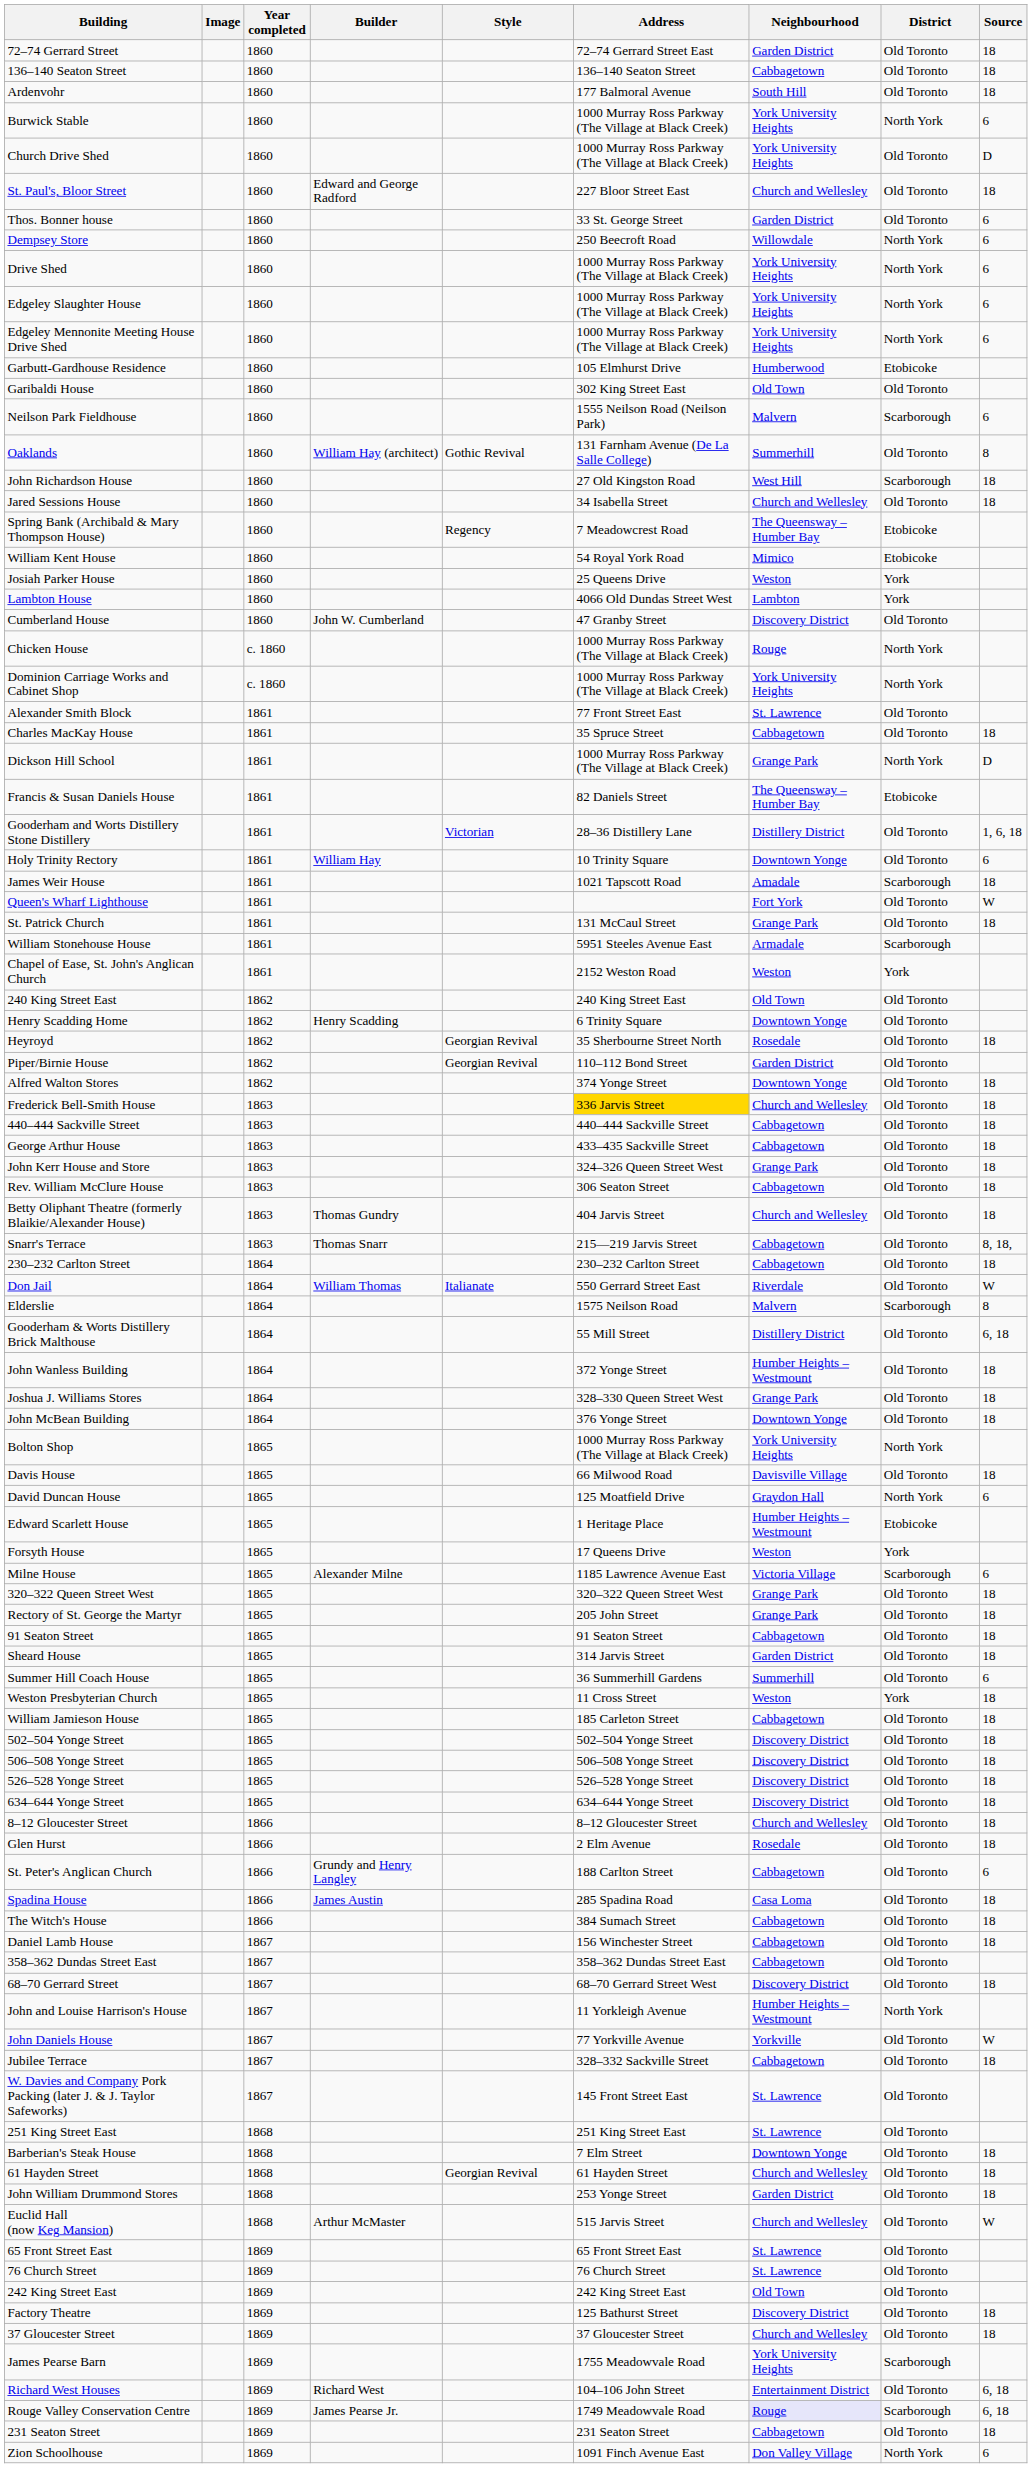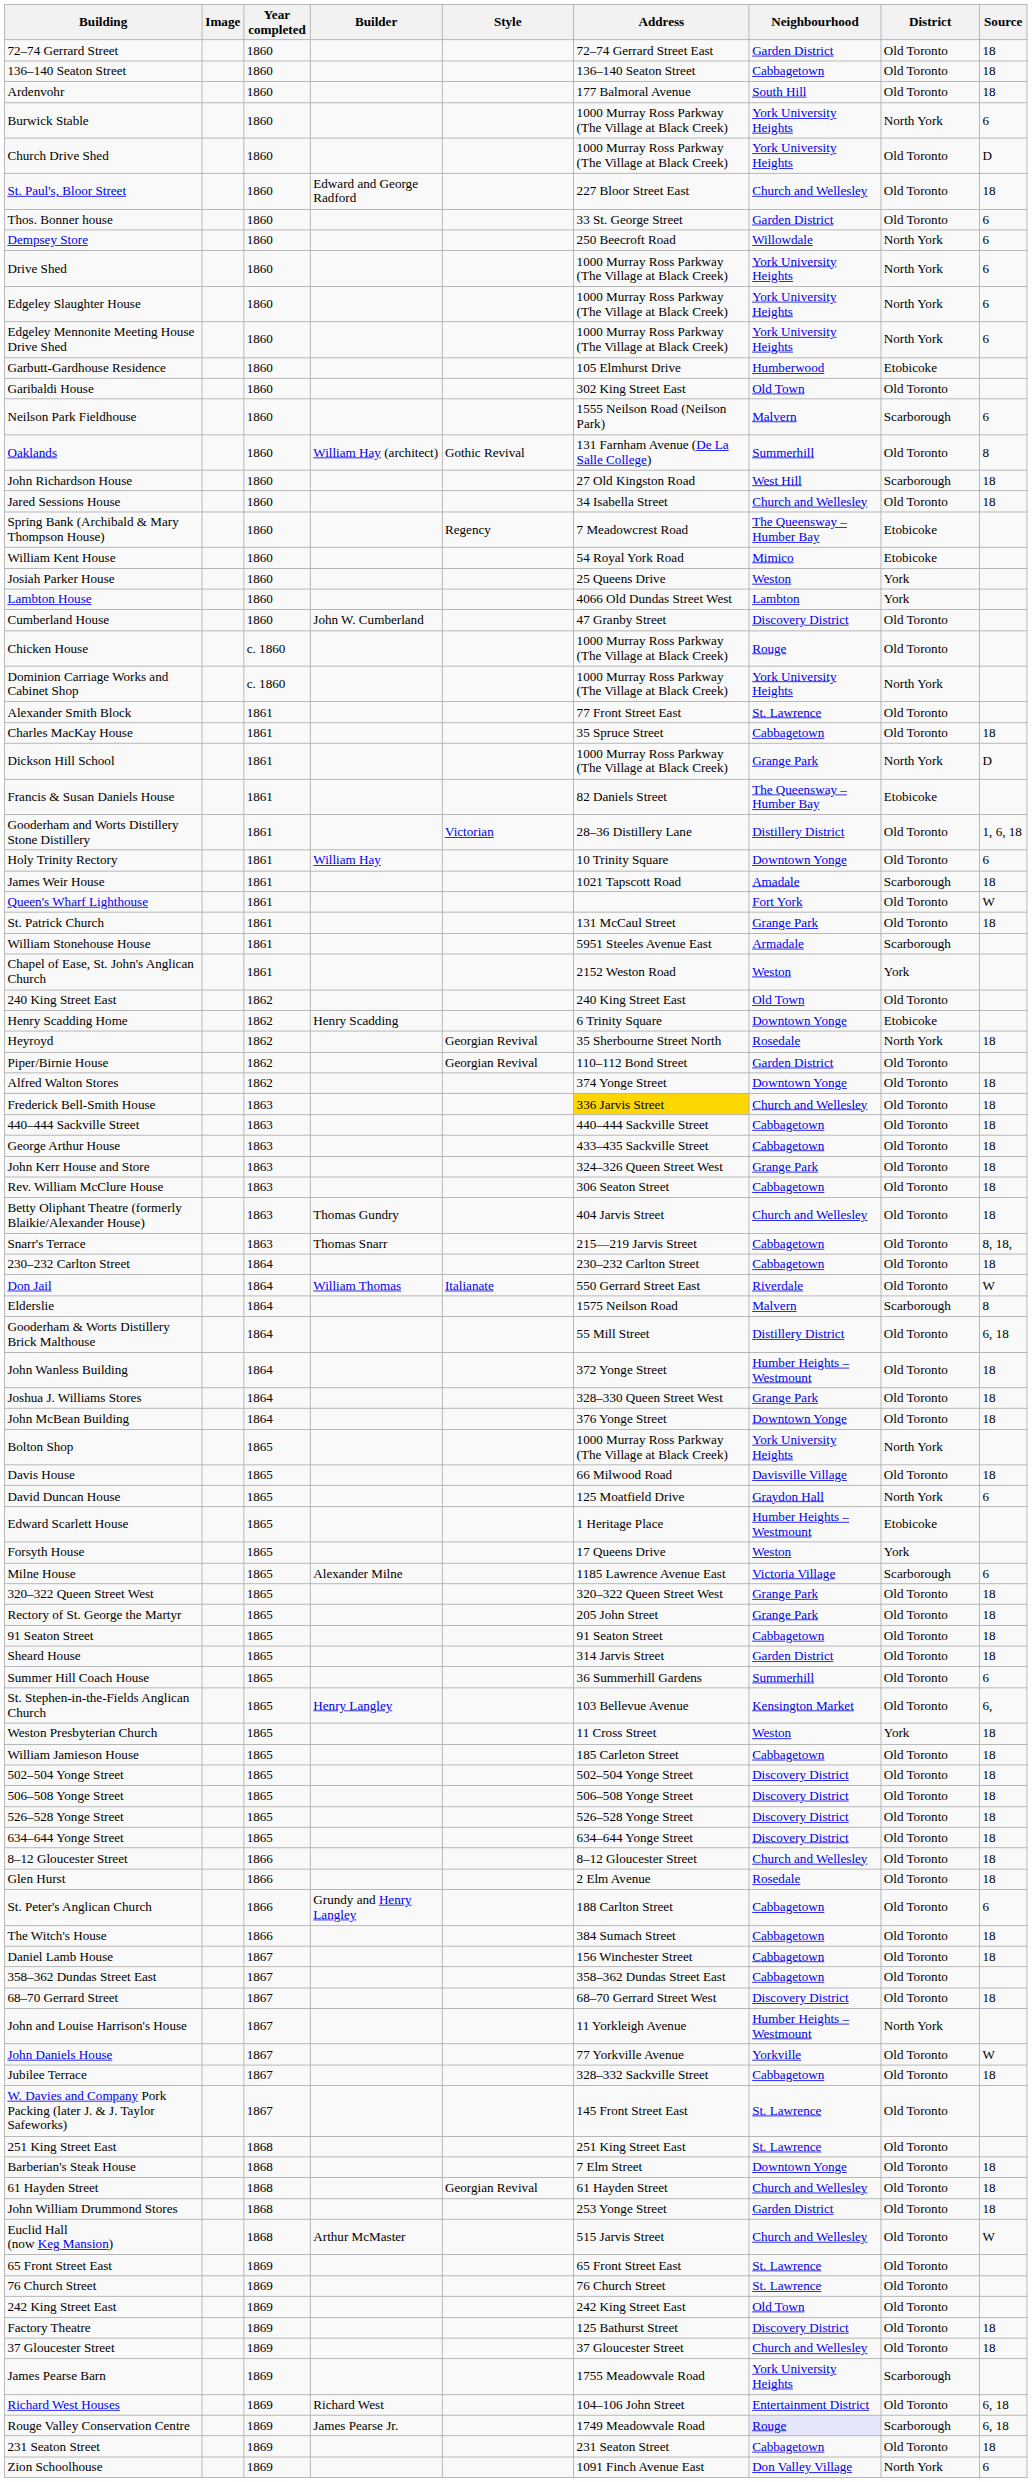Chicken House | District: North York -> Old Toronto
Henry Scadding Home | District: Old Toronto -> Etobicoke
Heyroyd | District: Old Toronto -> North York
+ row: St. Stephen-in-the-Fields Anglican Church | 1865 | Henry Langley | 103 Bellevue Avenue | Kensington Market | Old Toronto | 6,
- row: Spadina House | 1866 | James Austin | 285 Spadina Road | Casa Loma | Old Toronto | 18
